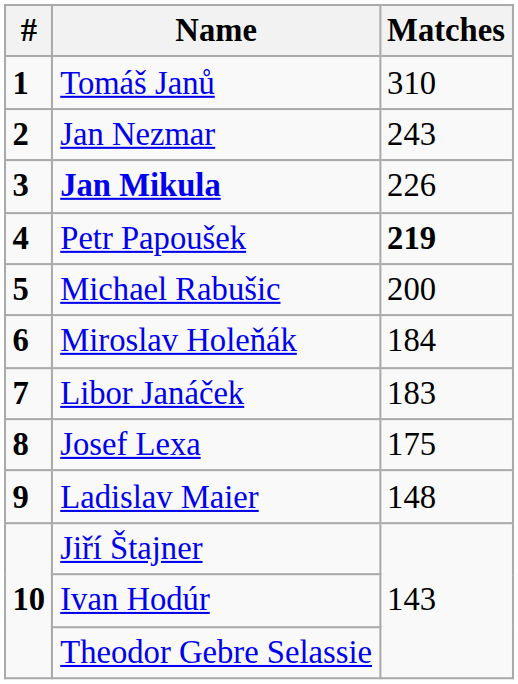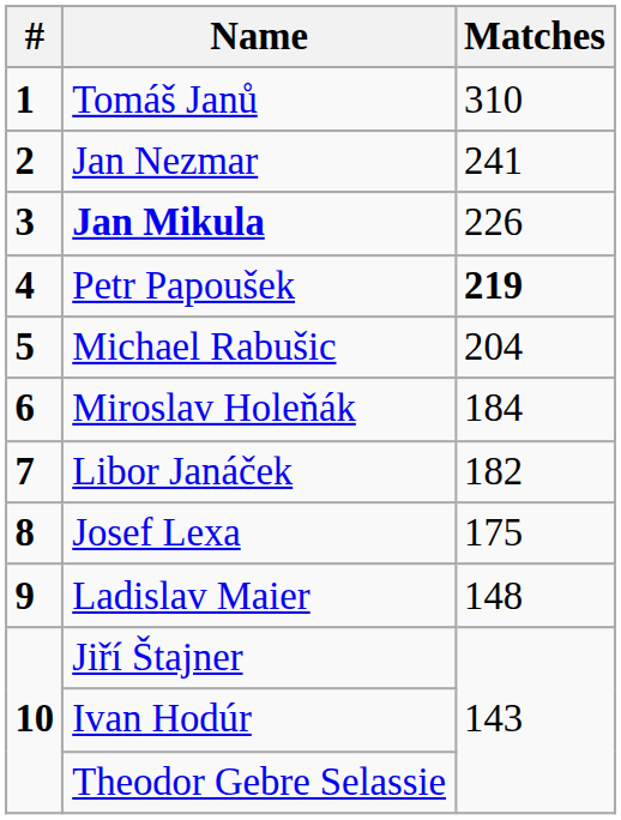Jan Nezmar | Matches: 243 -> 241
Michael Rabušic | Matches: 200 -> 204
Libor Janáček | Matches: 183 -> 182
